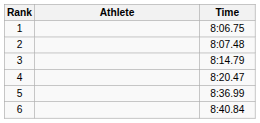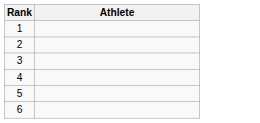- column: Time | 8:06.75 | 8:07.48 | 8:14.79 | 8:20.47 | 8:36.99 | 8:40.84
